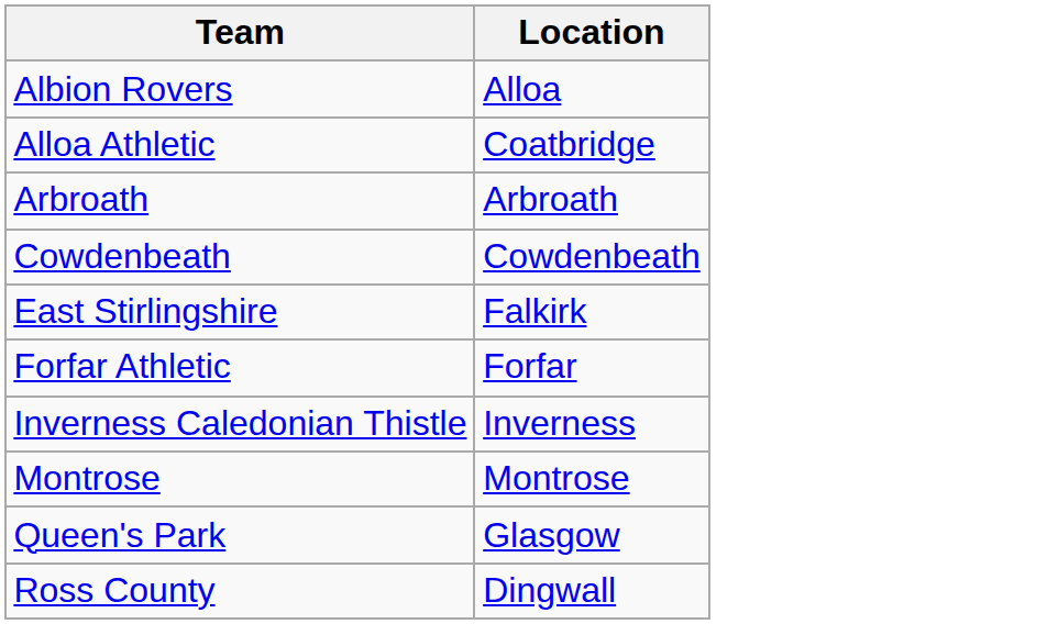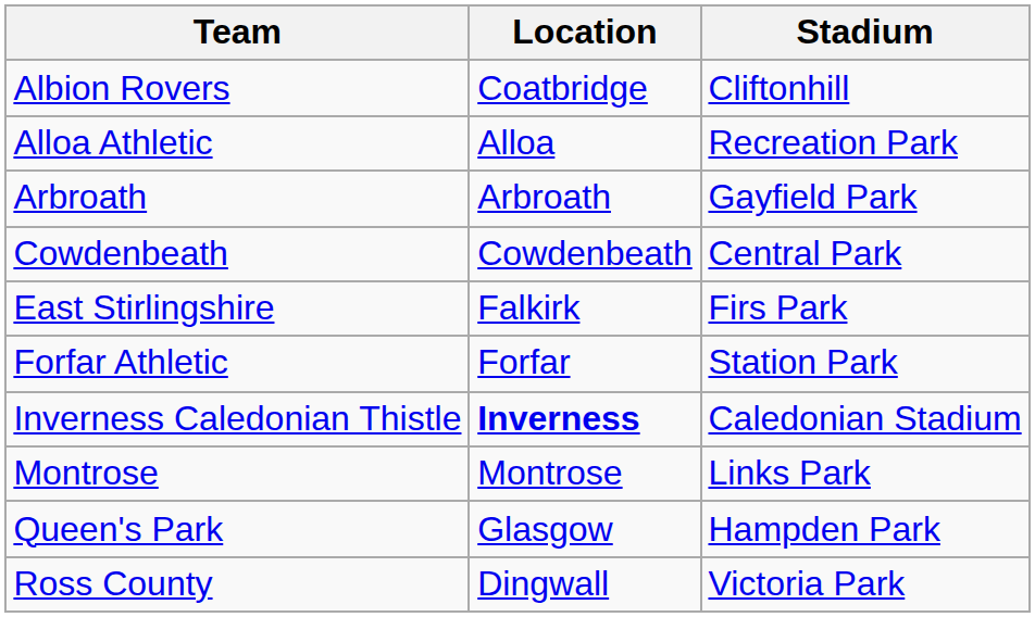+ column: Stadium | Cliftonhill | Recreation Park | Gayfield Park | Central Park | Firs Park | Station Park | Caledonian Stadium | Links Park | Hampden Park | Victoria Park
Albion Rovers | Location: Alloa -> Coatbridge
Alloa Athletic | Location: Coatbridge -> Alloa
Inverness Caledonian Thistle | Location: normal -> bold
